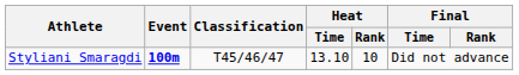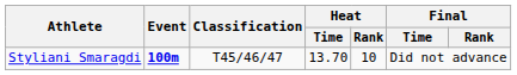Styliani Smaragdi | Heat / Time: 13.10 -> 13.70
